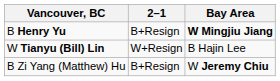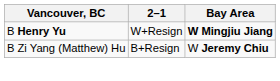B Henry Yu | 2–1: B+Resign -> W+Resign
- row: W Tianyu (Bill) Lin | W+Resign | B Hajin Lee
